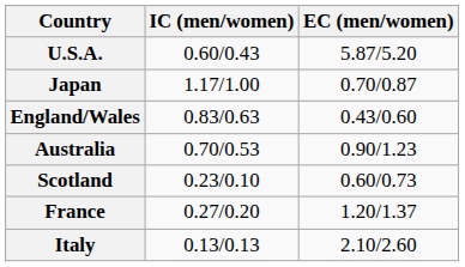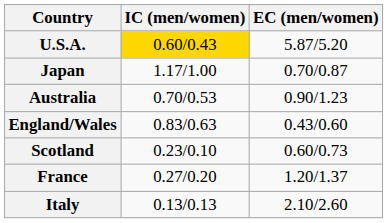U.S.A. | IC (men/women): no background -> gold background
rows swapped: Australia <-> England/Wales
